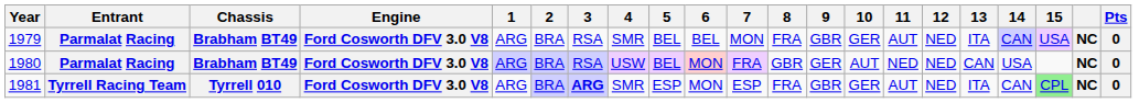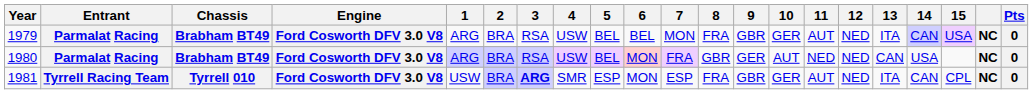1979 | 4: SMR -> USW
1981 | 1: ARG -> USW
1981 | 15: lightgreen background -> no background
